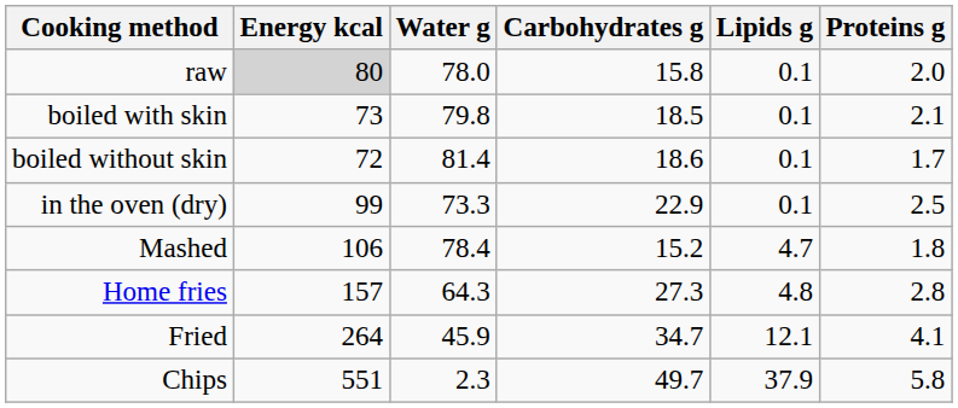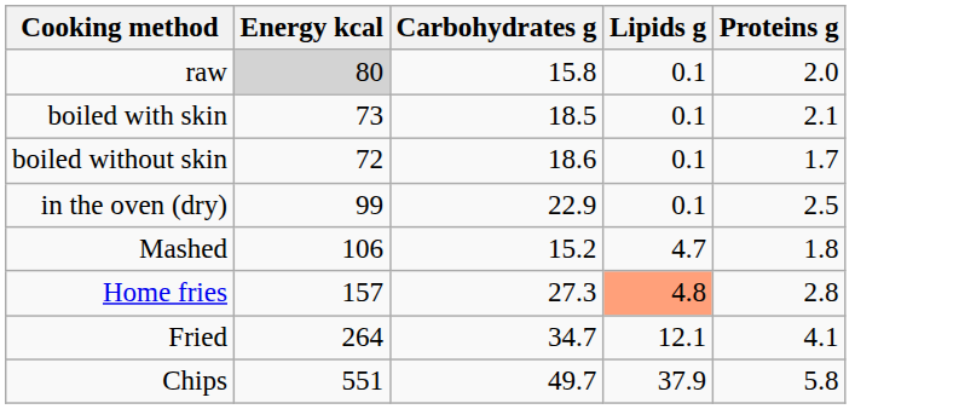- column: Water g | 78.0 | 79.8 | 81.4 | 73.3 | 78.4 | 64.3 | 45.9 | 2.3
Home fries | Lipids g: no background -> lightsalmon background
